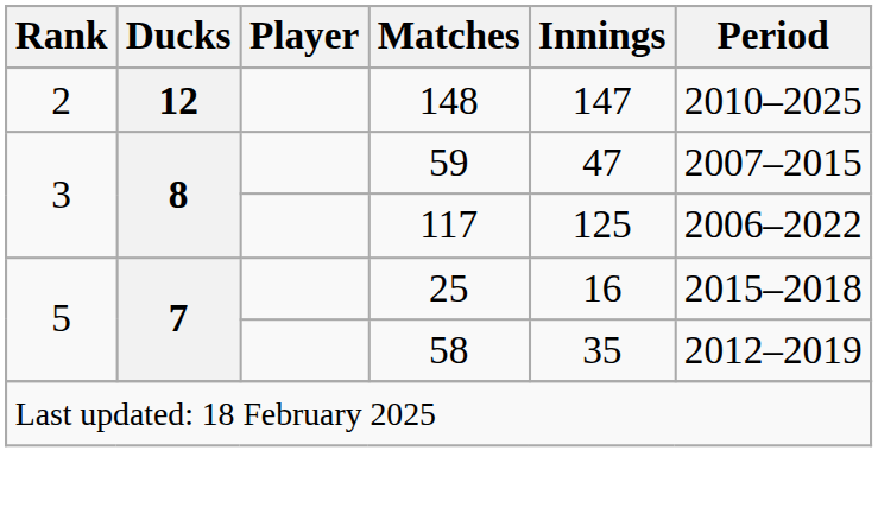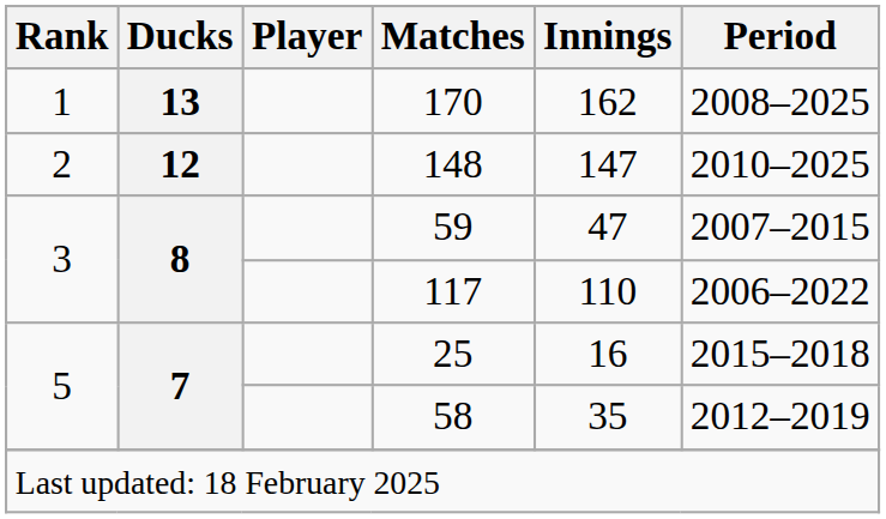+ row: 1 | 13 | 170 | 162 | 2008–2025
117 | Innings: 125 -> 110
